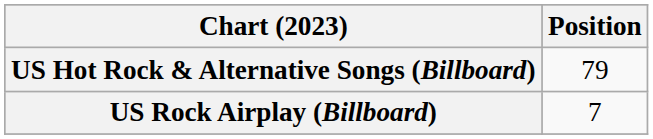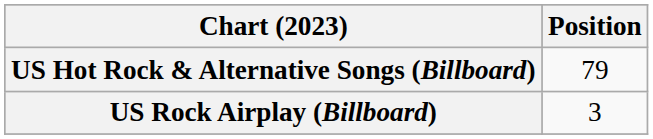US Rock Airplay (Billboard) | Position: 7 -> 3
